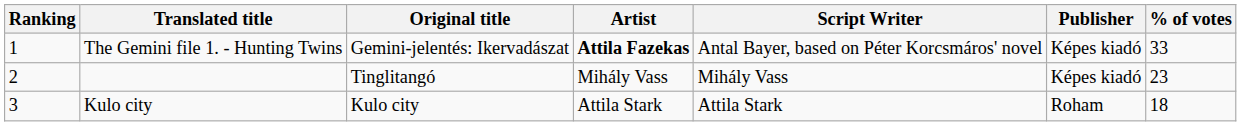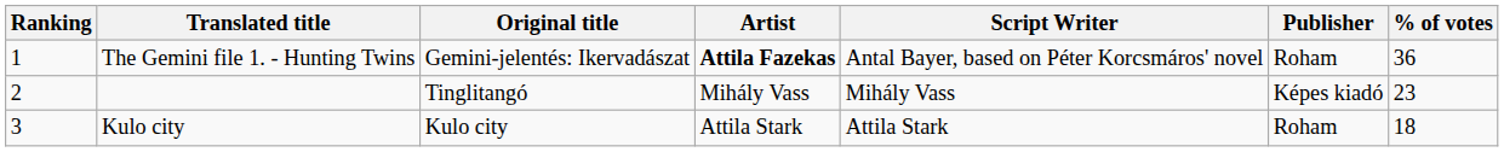The Gemini file 1. - Hunting Twins | Publisher: Képes kiadó -> Roham
The Gemini file 1. - Hunting Twins | % of votes: 33 -> 36
